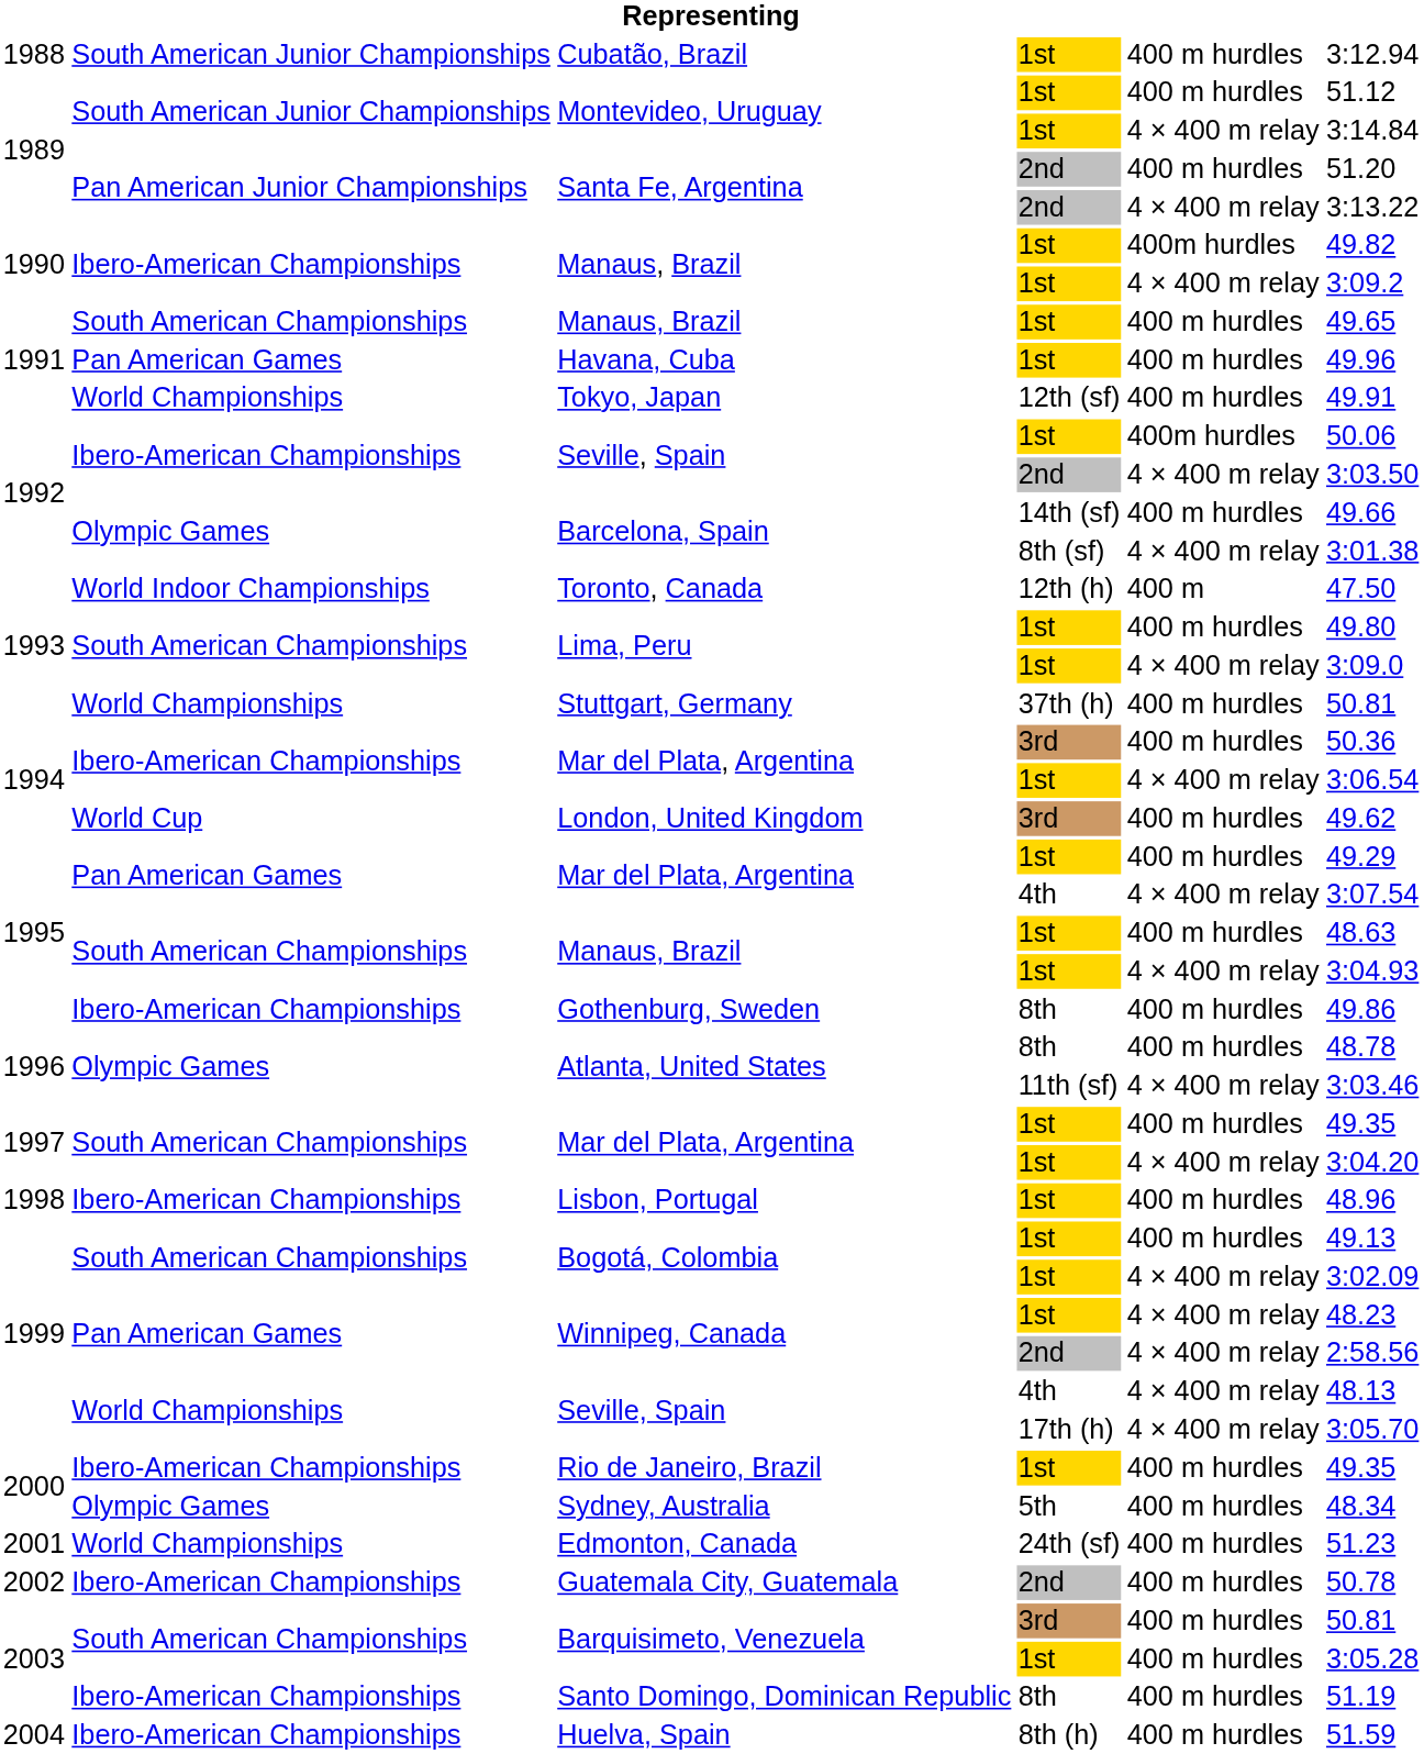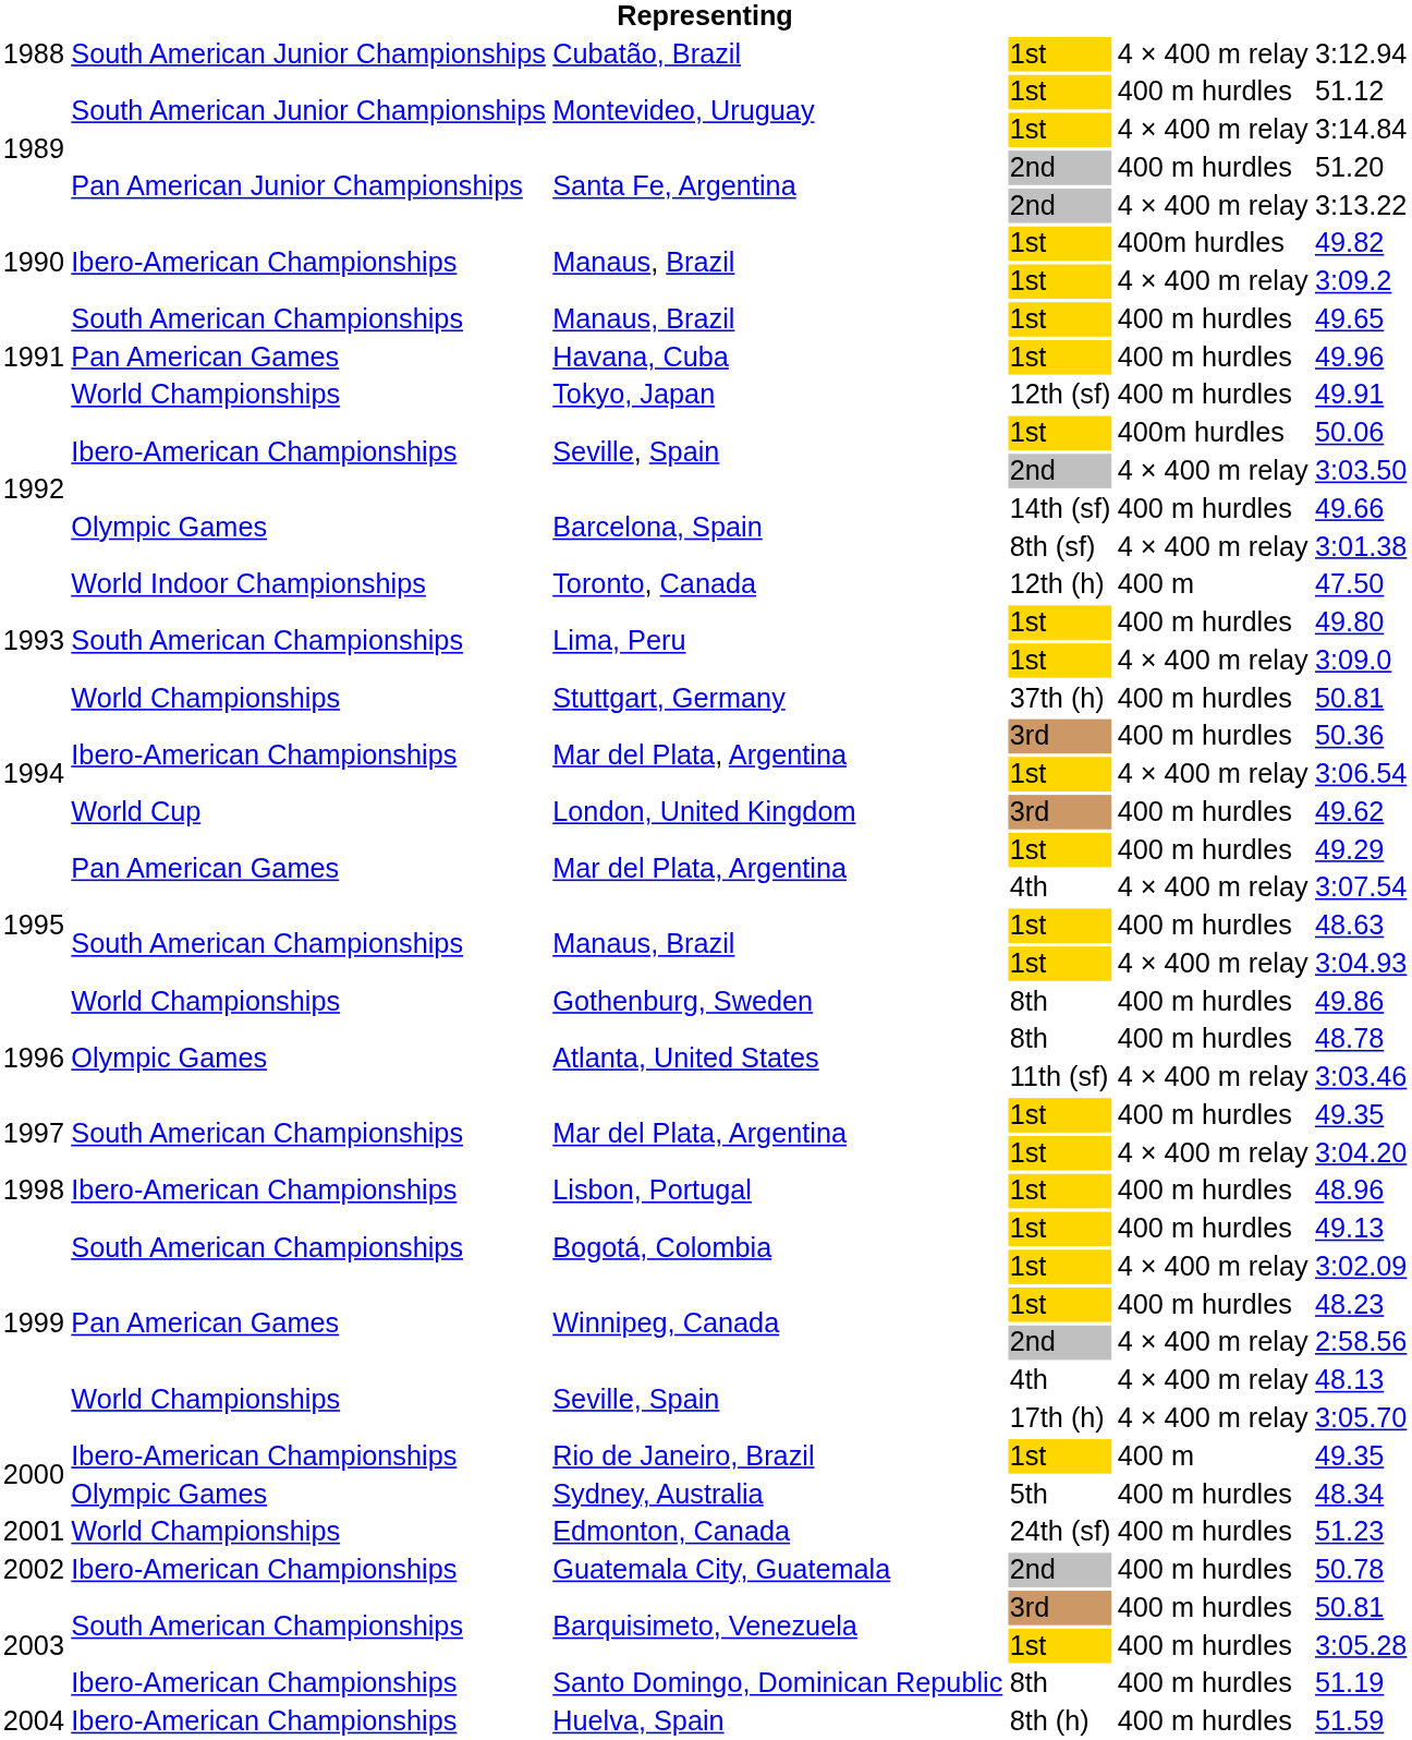Cubatão, Brazil | column 5: 400 m hurdles -> 4 × 400 m relay
Gothenburg, Sweden | column 2: Ibero-American Championships -> World Championships
Winnipeg, Canada / 1st | column 5: 4 × 400 m relay -> 400 m hurdles
Rio de Janeiro, Brazil | column 5: 400 m hurdles -> 400 m
